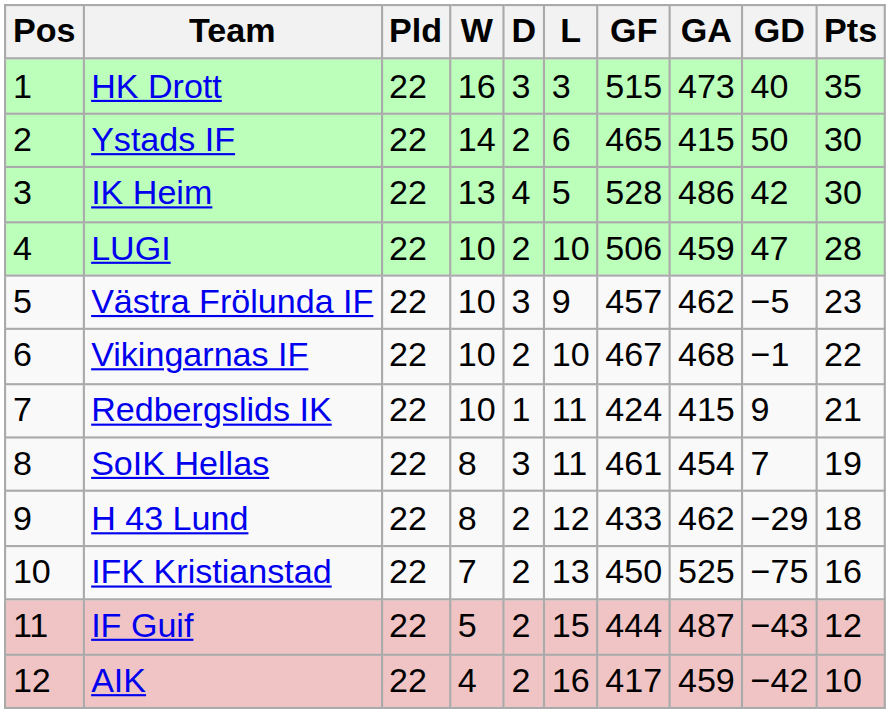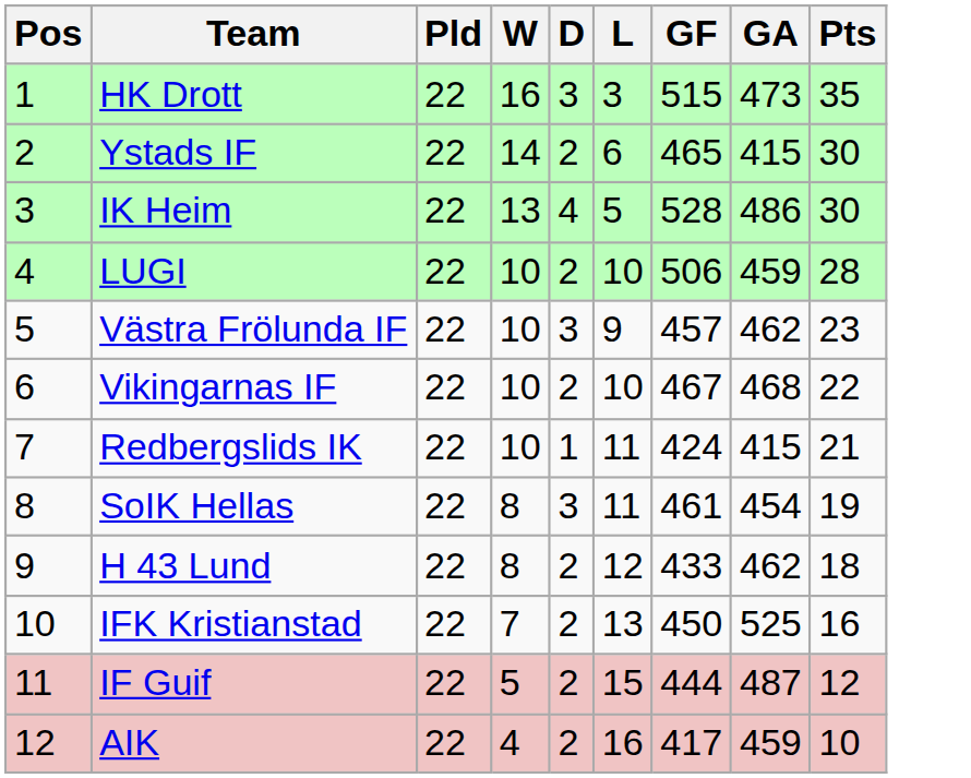- column: GD | 40 | 50 | 42 | 47 | −5 | −1 | 9 | 7 | −29 | −75 | −43 | −42
